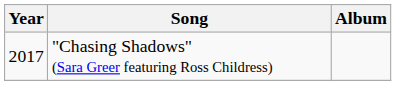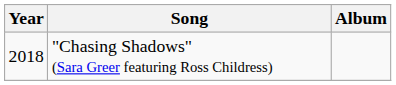"Chasing Shadows" (Sara Greer featuring Ross Childress) | Year: 2017 -> 2018
